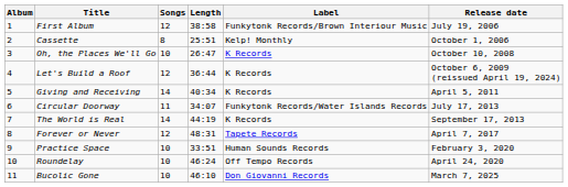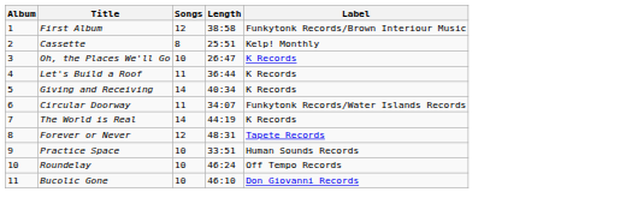- column: Release date | July 19, 2006 | October 1, 2006 | October 10, 2008 | October 6, 2009 (reissued April 19, 2024) | April 5, 2011 | July 17, 2013 | September 17, 2013 | April 7, 2017 | February 3, 2020 | April 24, 2020 | March 7, 2025
Let's Build a Roof | Songs: 12 -> 11
